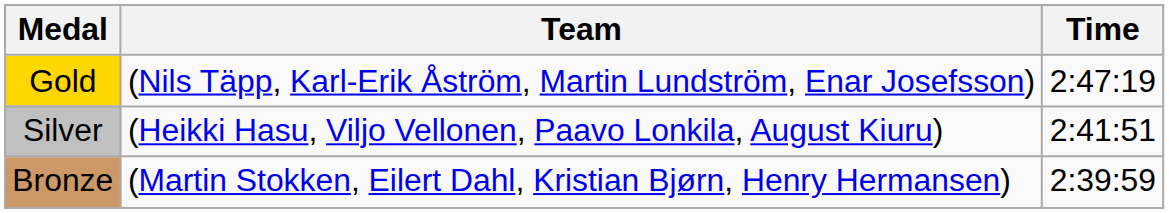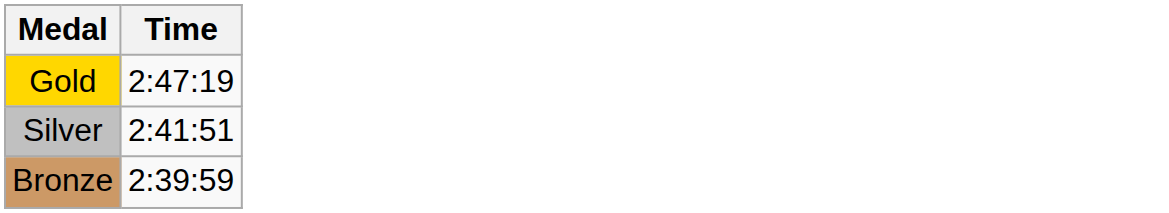- column: Team | (Nils Täpp, Karl-Erik Åström, Martin Lundström, Enar Josefsson) | (Heikki Hasu, Viljo Vellonen, Paavo Lonkila, August Kiuru) | (Martin Stokken, Eilert Dahl, Kristian Bjørn, Henry Hermansen)
